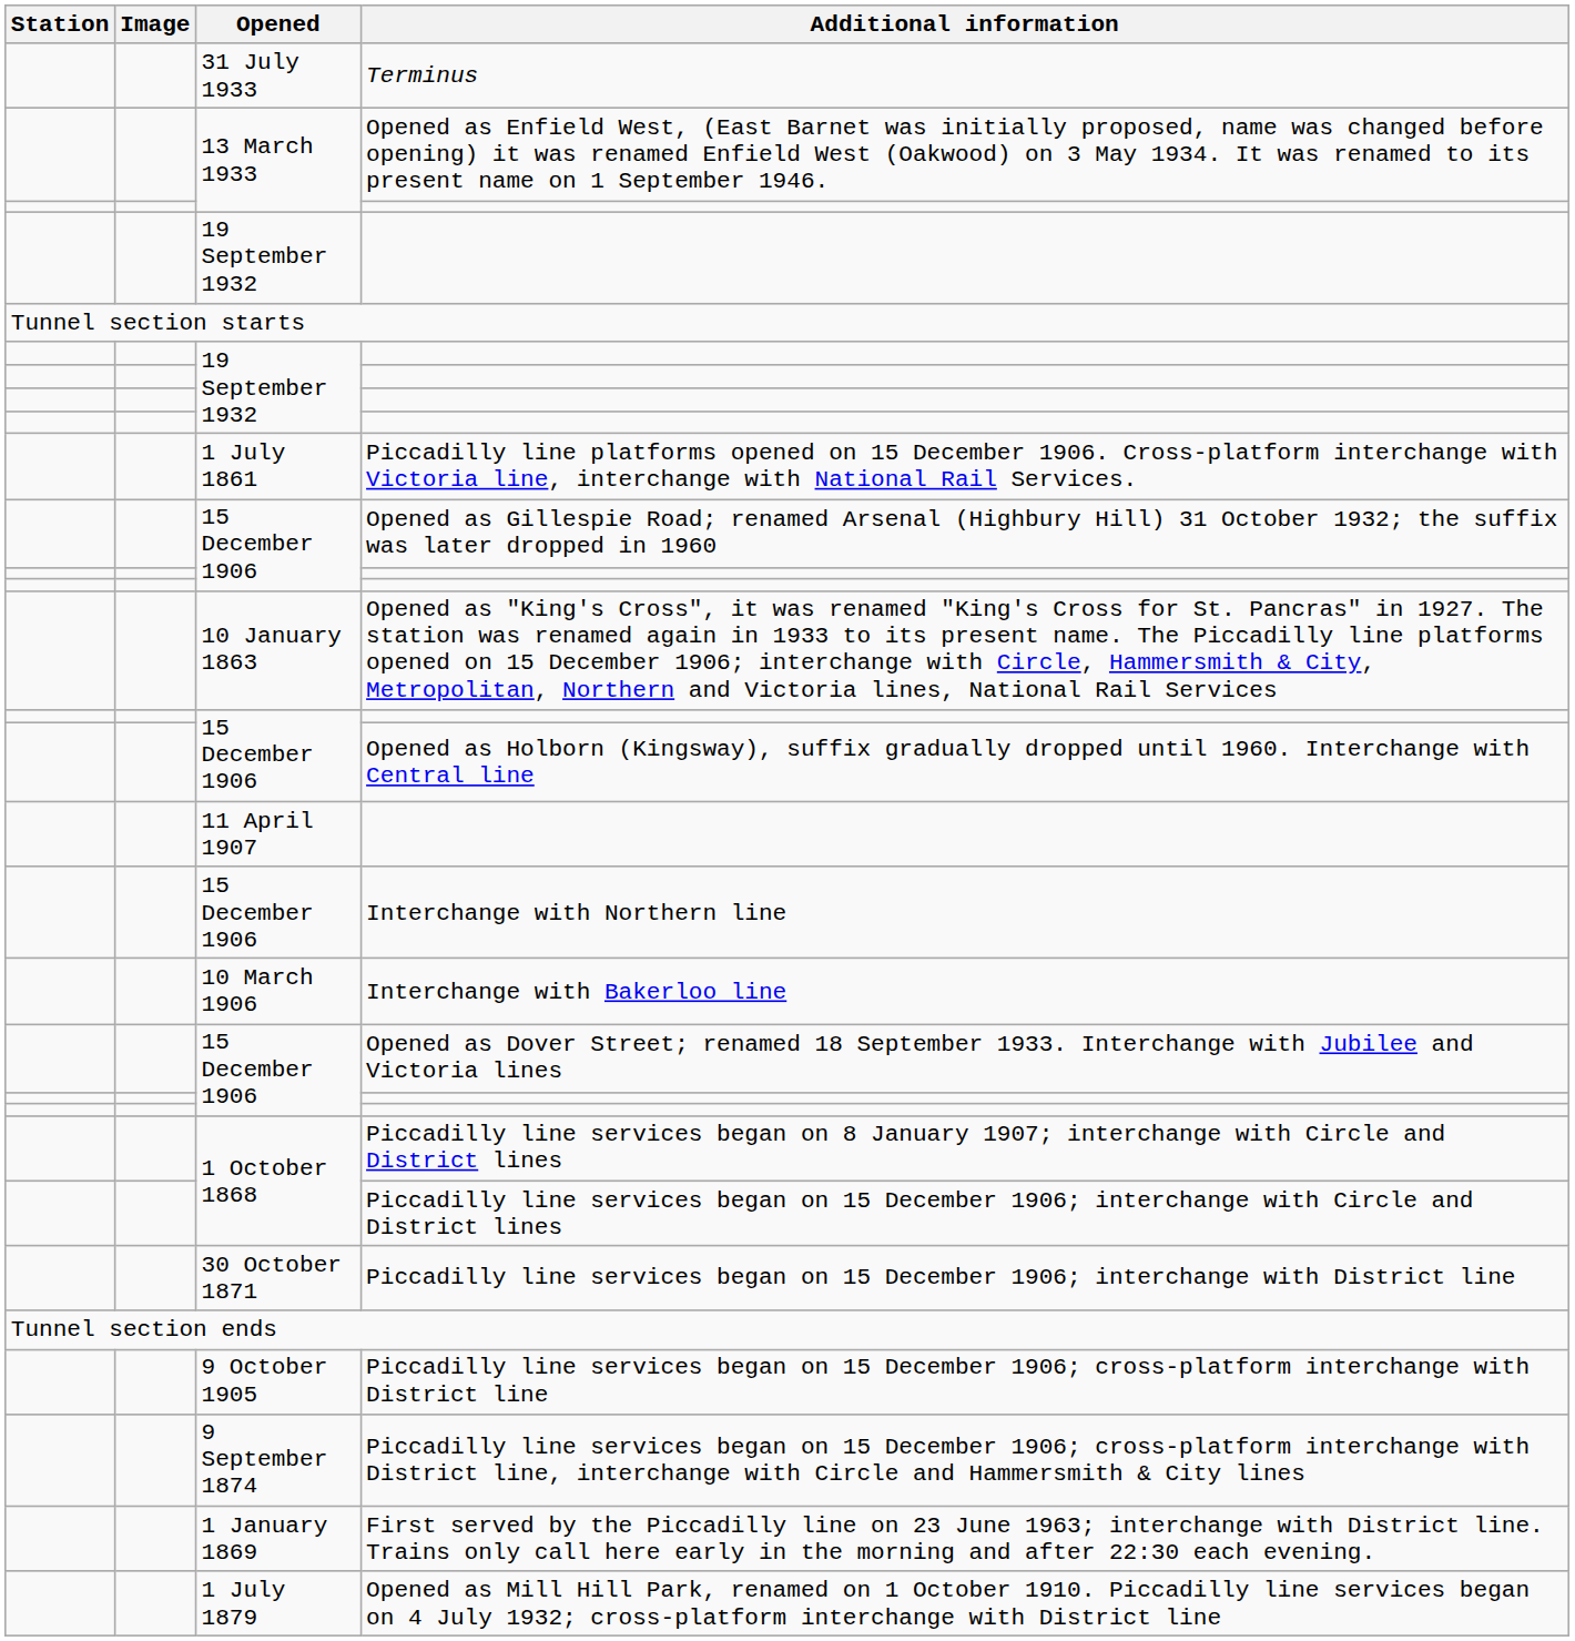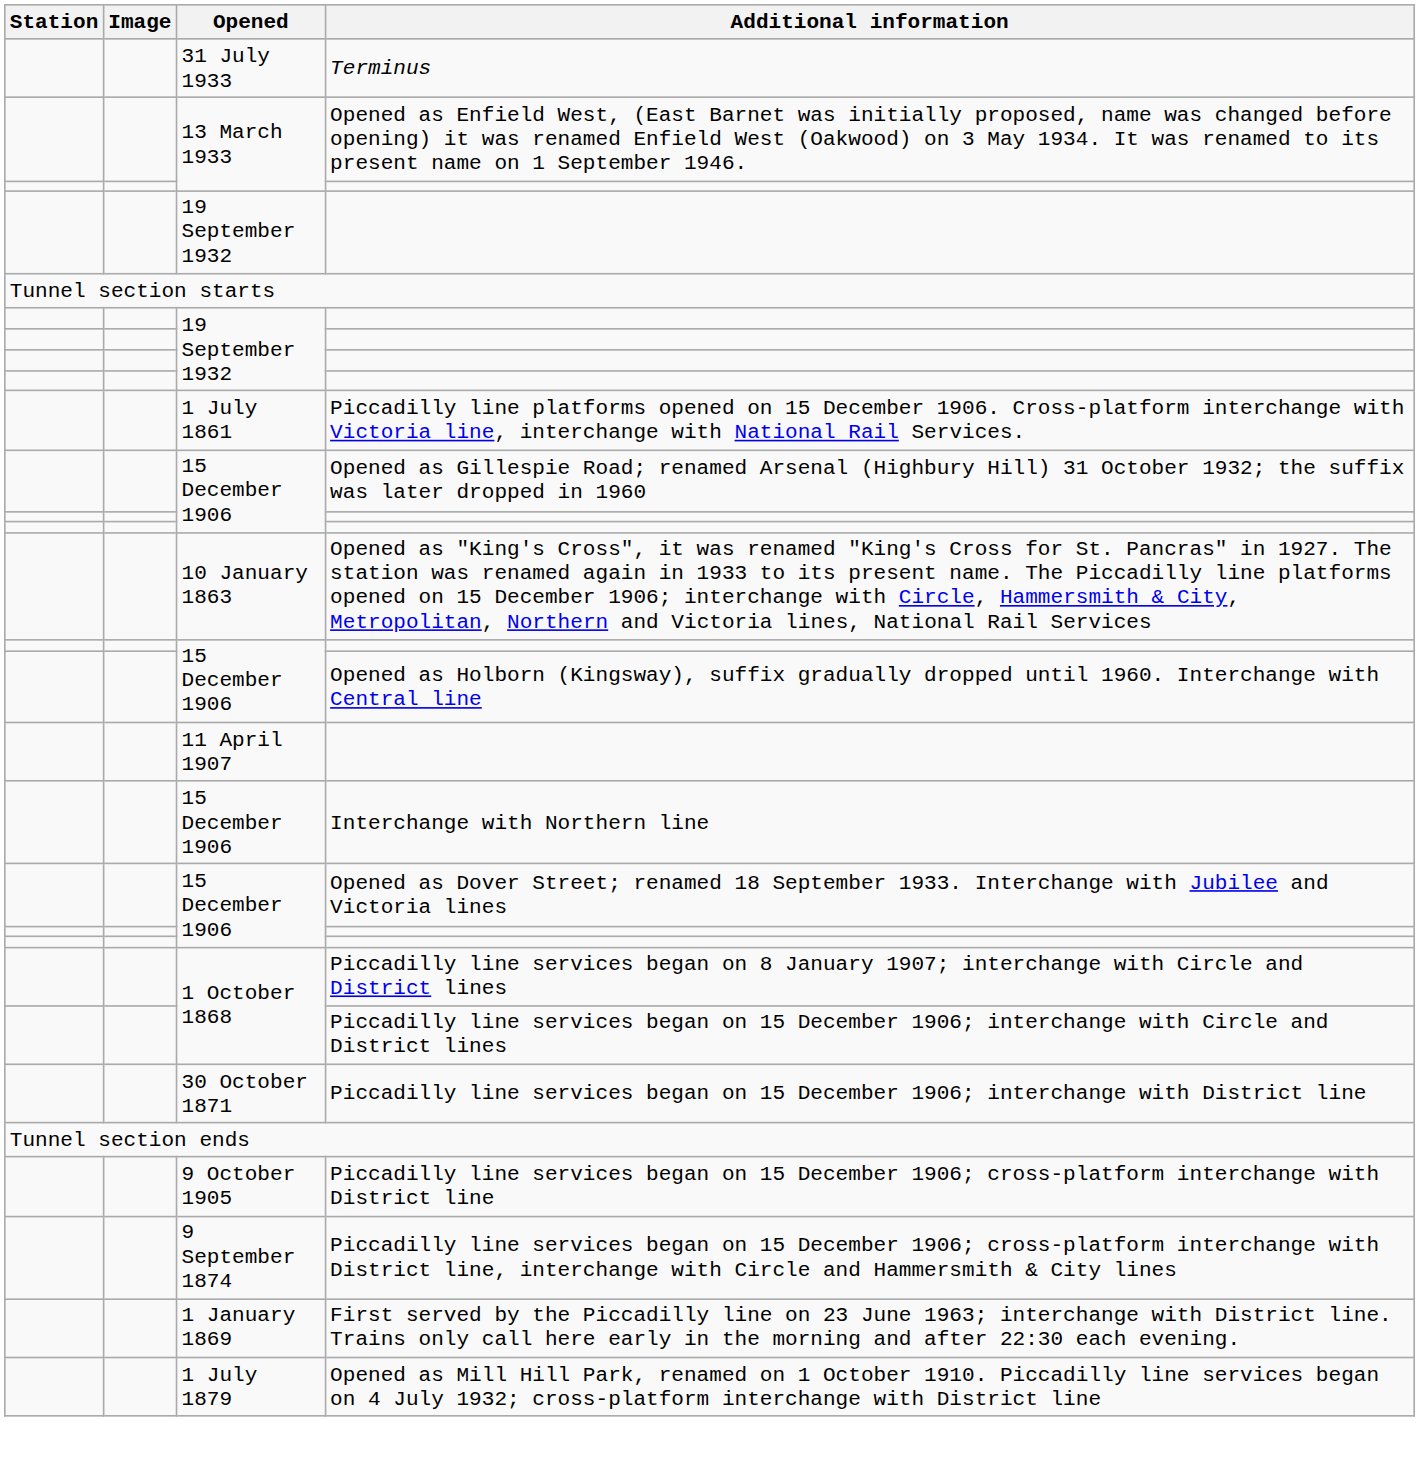- row: 10 March 1906 | Interchange with Bakerloo line
